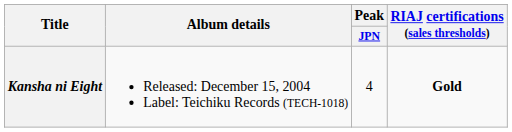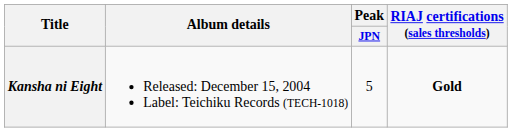Kansha ni Eight | Peak / JPN: 4 -> 5
